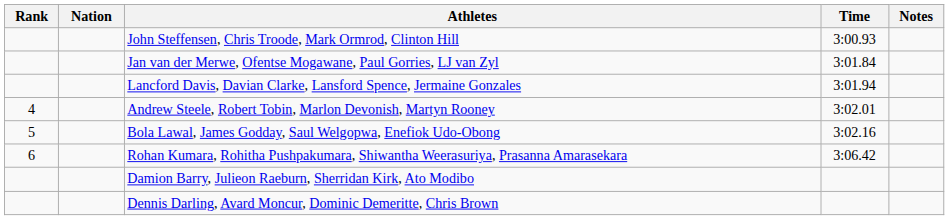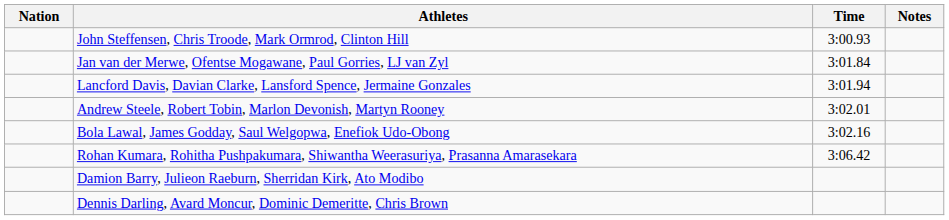- column: Rank | 4 | 5 | 6
